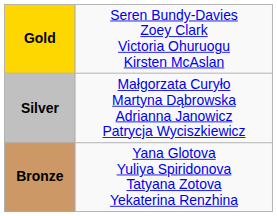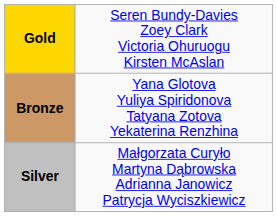rows swapped: Silver <-> Bronze
